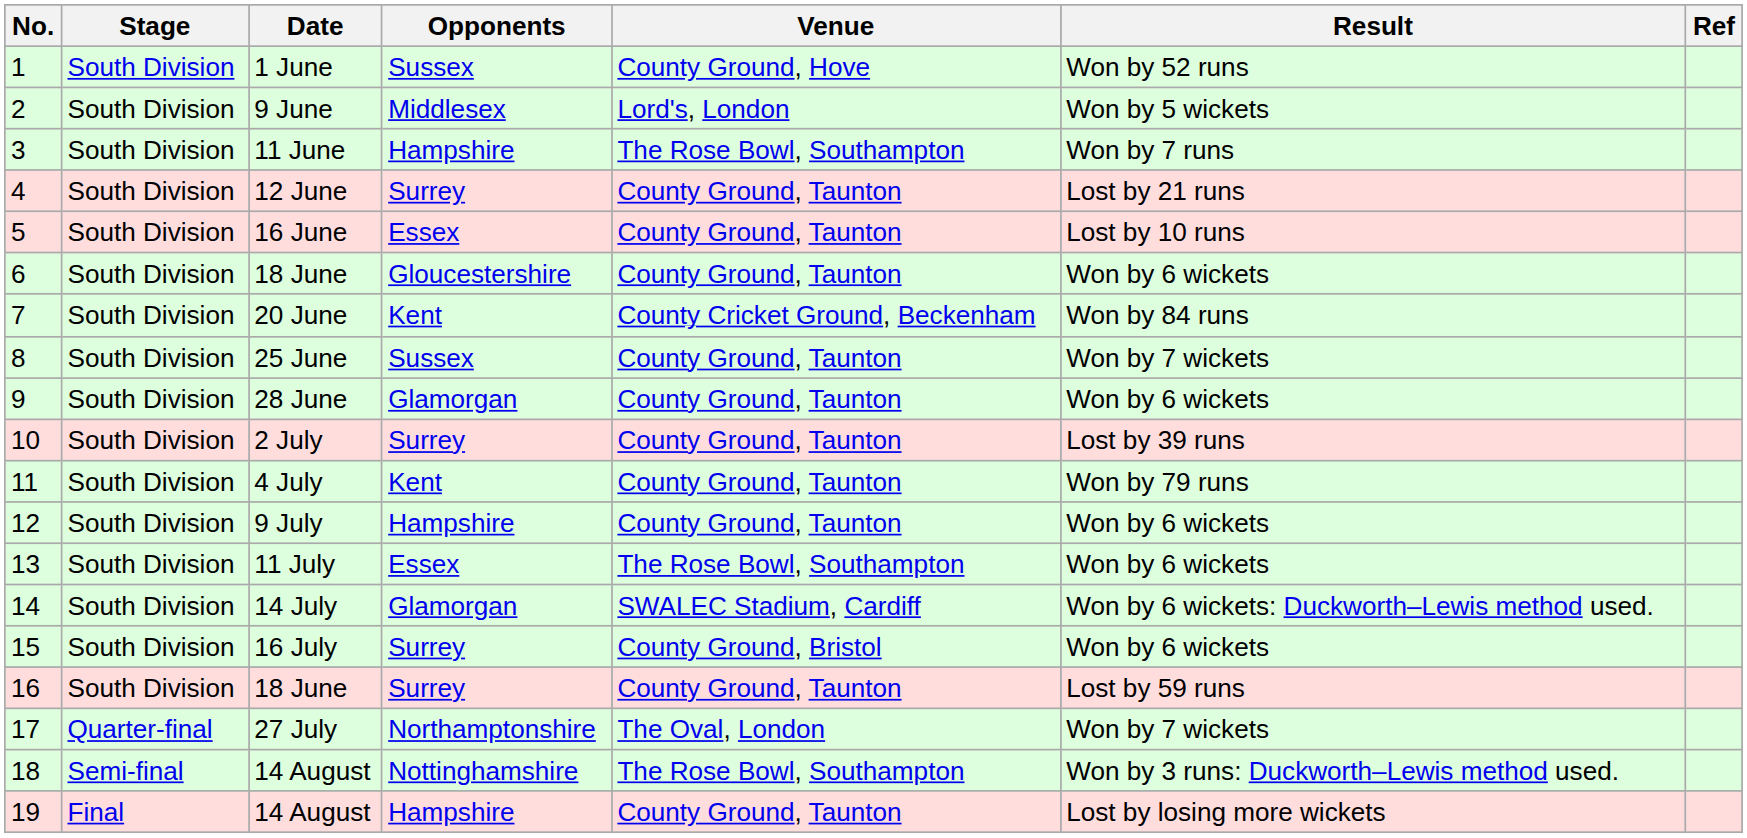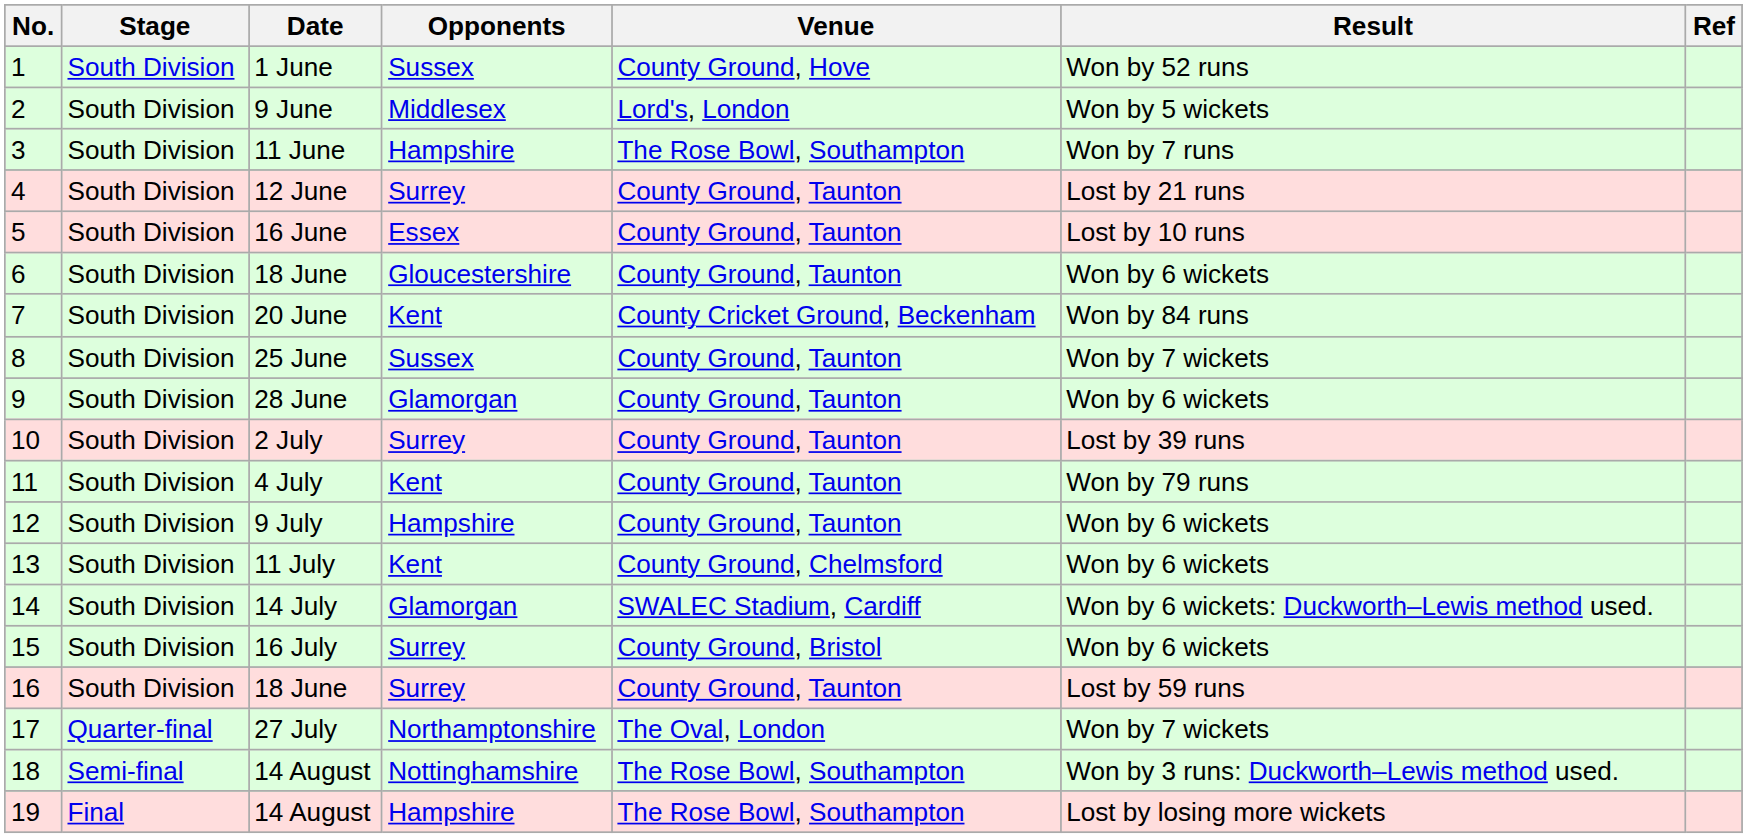13 | Opponents: Essex -> Kent
13 | Venue: The Rose Bowl, Southampton -> County Ground, Chelmsford
19 | Venue: County Ground, Taunton -> The Rose Bowl, Southampton
